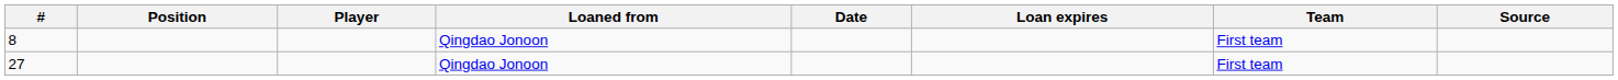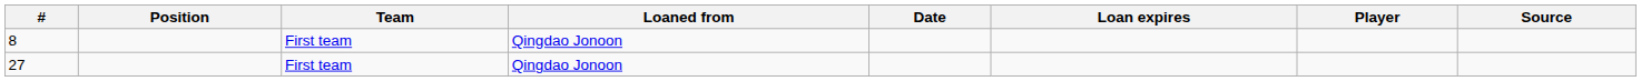columns swapped: Player <-> Team
